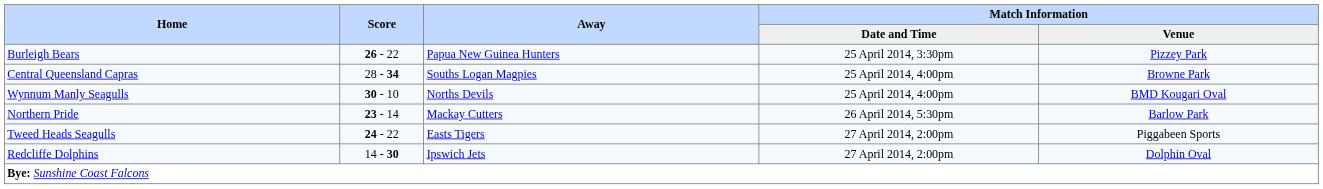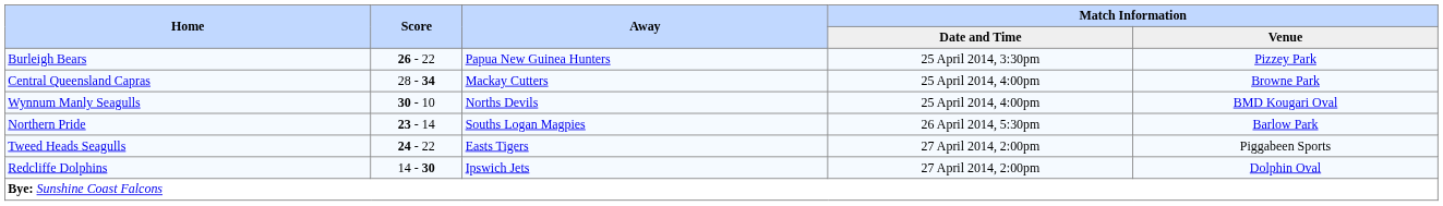Central Queensland Capras | Away: Souths Logan Magpies -> Mackay Cutters
Northern Pride | Away: Mackay Cutters -> Souths Logan Magpies
